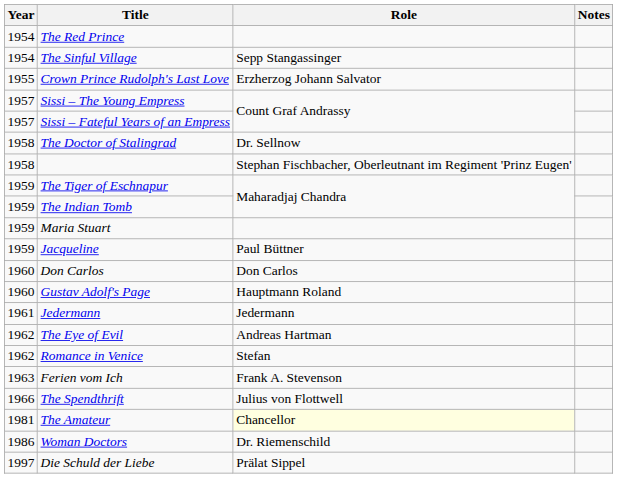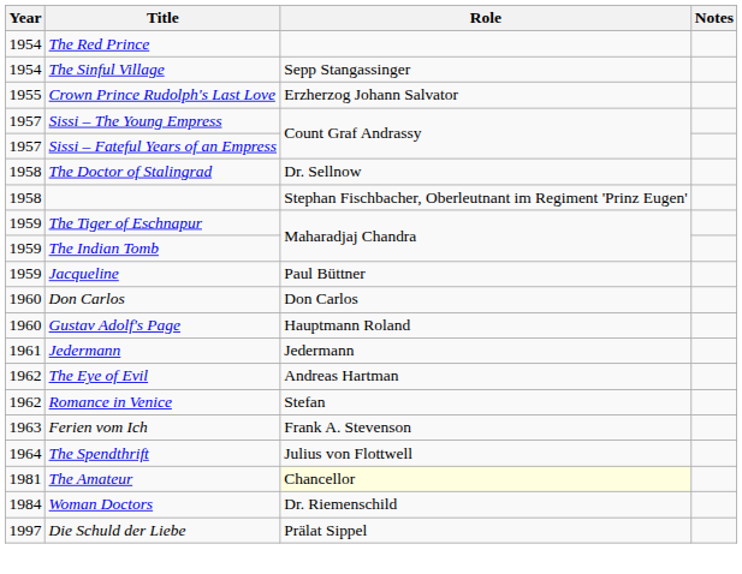- row: 1959 | Maria Stuart
The Spendthrift | Year: 1966 -> 1964
Woman Doctors | Year: 1986 -> 1984
